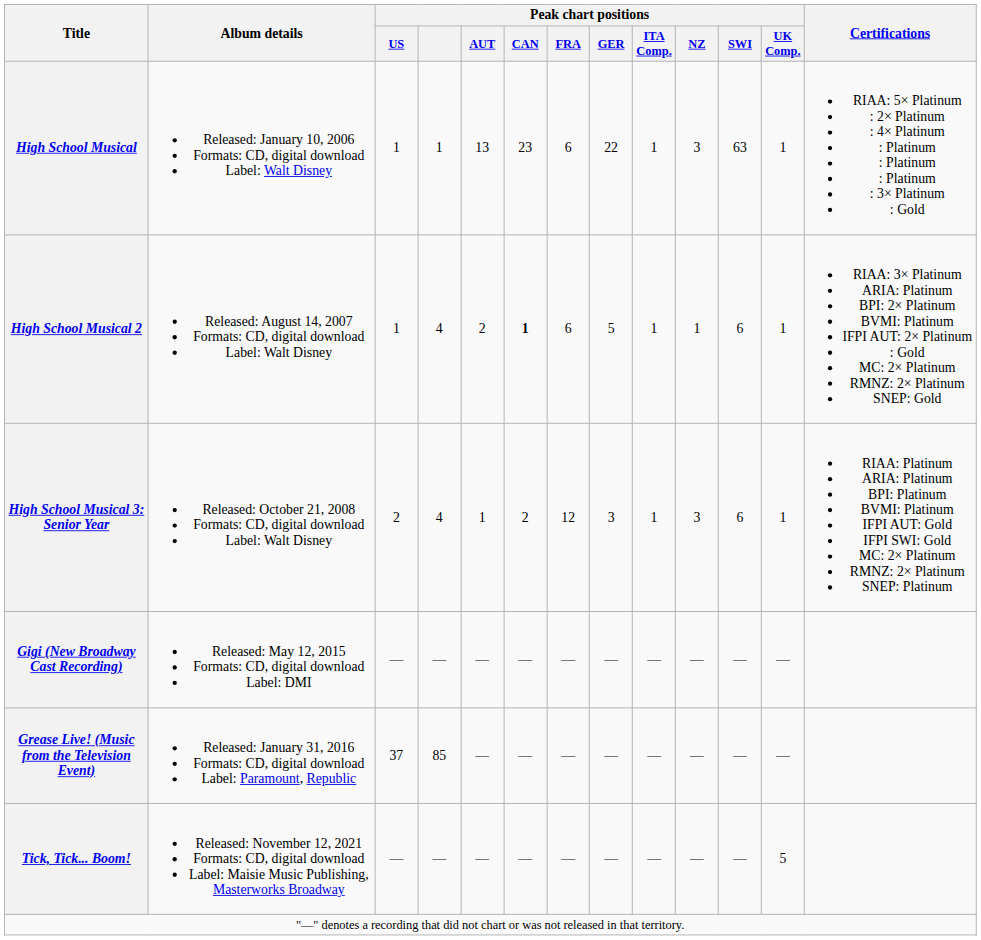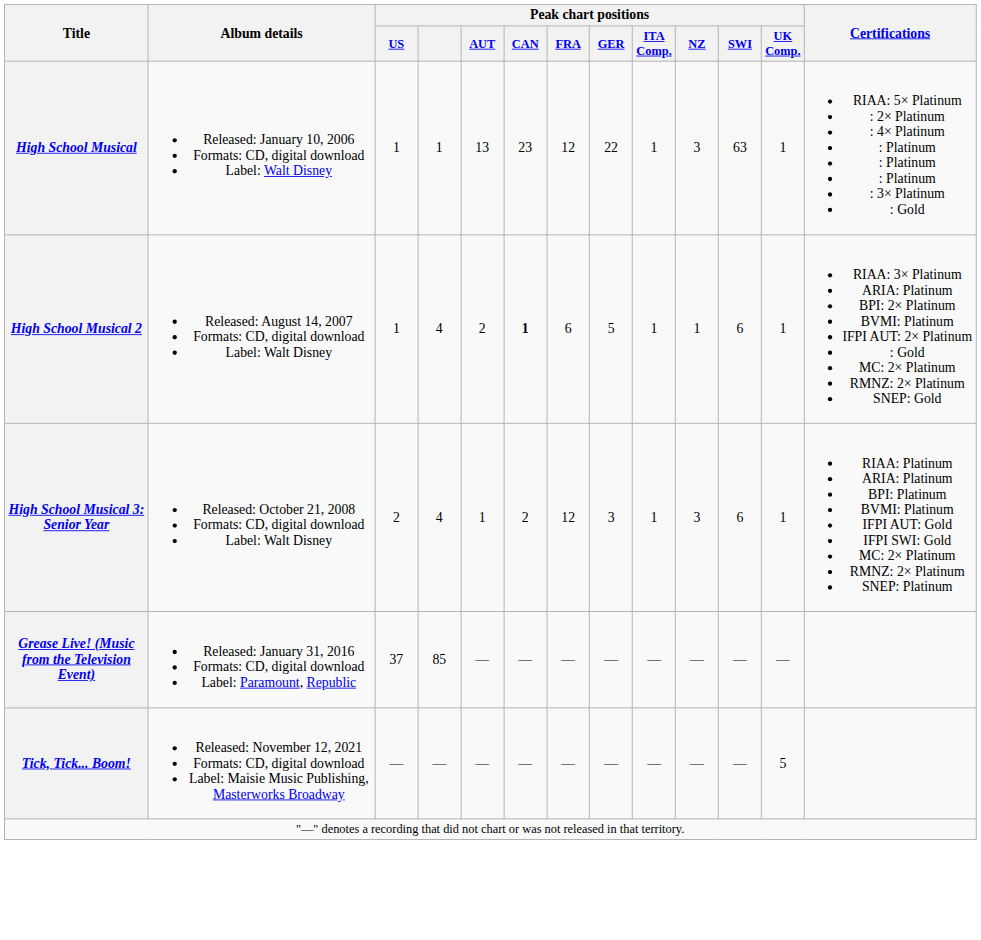High School Musical | Peak chart positions / FRA: 6 -> 12
- row: Gigi (New Broadway Cast Recording) | Released: May 12, 2015 Formats: CD, digital download Label: DMI | — | — | — | — | — | — | — | — | — | —
